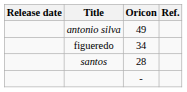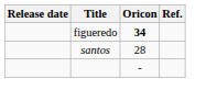- row: antonio silva | 49
figueredo | Oricon: normal -> bold
